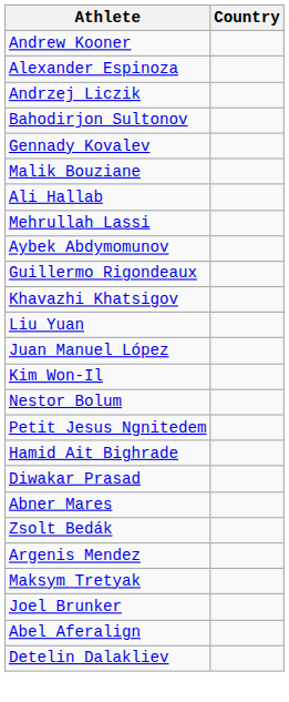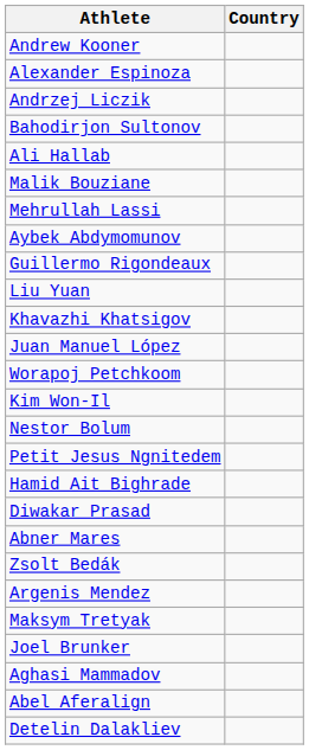- row: Gennady Kovalev
rows swapped: Malik Bouziane <-> Ali Hallab
rows swapped: Liu Yuan <-> Khavazhi Khatsigov
+ row: Worapoj Petchkoom
+ row: Aghasi Mammadov
